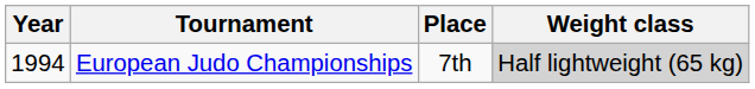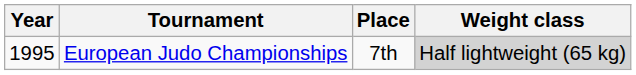European Judo Championships | Year: 1994 -> 1995
